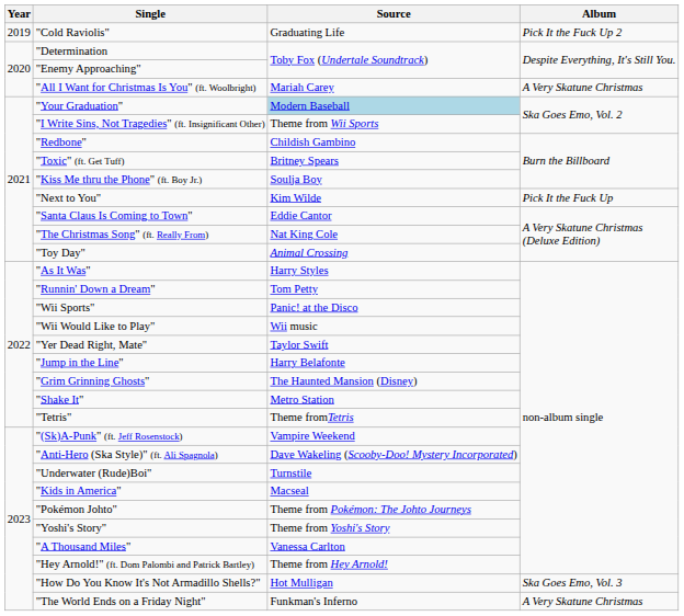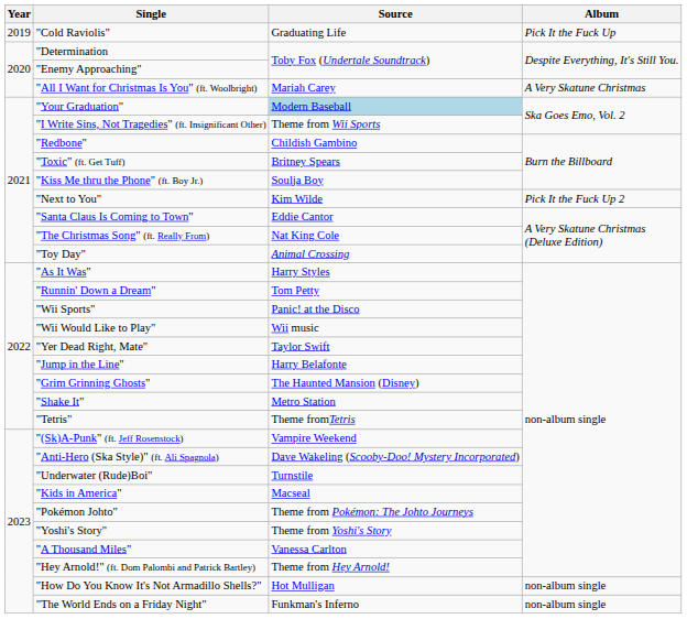"Cold Raviolis" | Album: Pick It the Fuck Up 2 -> Pick It the Fuck Up
"Next to You" | Album: Pick It the Fuck Up -> Pick It the Fuck Up 2
"How Do You Know It's Not Armadillo Shells?" | Album: Ska Goes Emo, Vol. 3 -> non-album single
"The World Ends on a Friday Night" | Album: A Very Skatune Christmas -> non-album single
